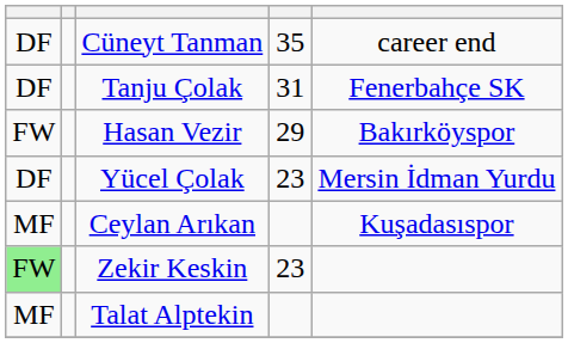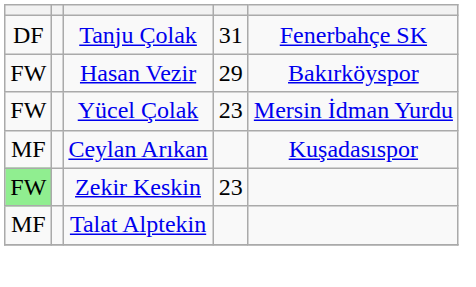- row: DF | Cüneyt Tanman | 35 | career end
Yücel Çolak | column 1: DF -> FW
